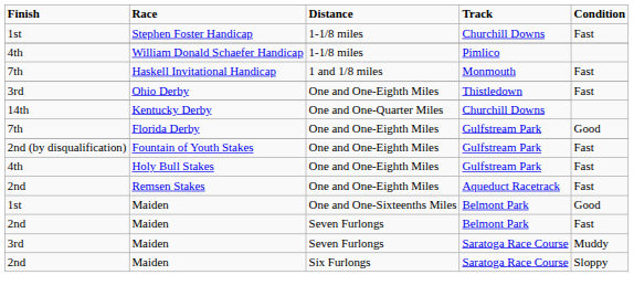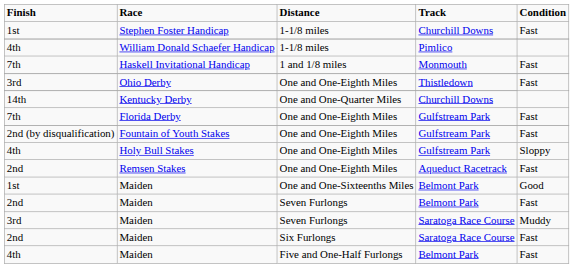Florida Derby | Condition: Good -> Fast
Holy Bull Stakes | Condition: Fast -> Sloppy
Maiden / Six Furlongs | Condition: Sloppy -> Fast
+ row: 4th | Maiden | Five and One-Half Furlongs | Belmont Park | Fast
